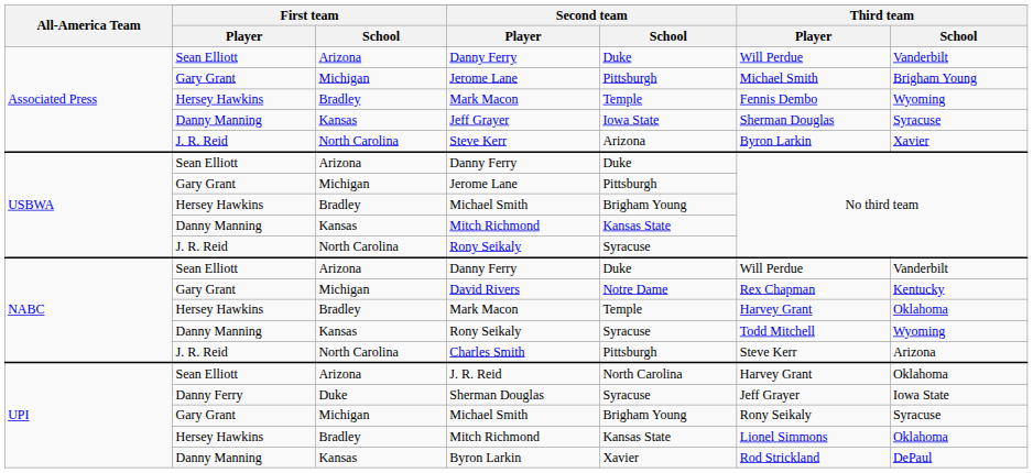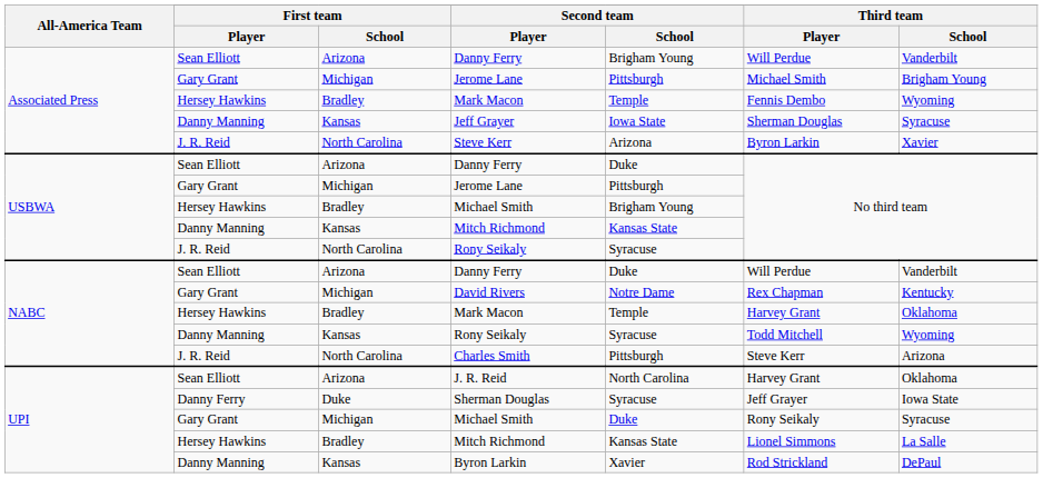Associated Press / Danny Ferry | Second team / School: Duke -> Brigham Young
UPI / Michael Smith | Second team / School: Brigham Young -> Duke
UPI / Mitch Richmond | Third team / School: Oklahoma -> La Salle
